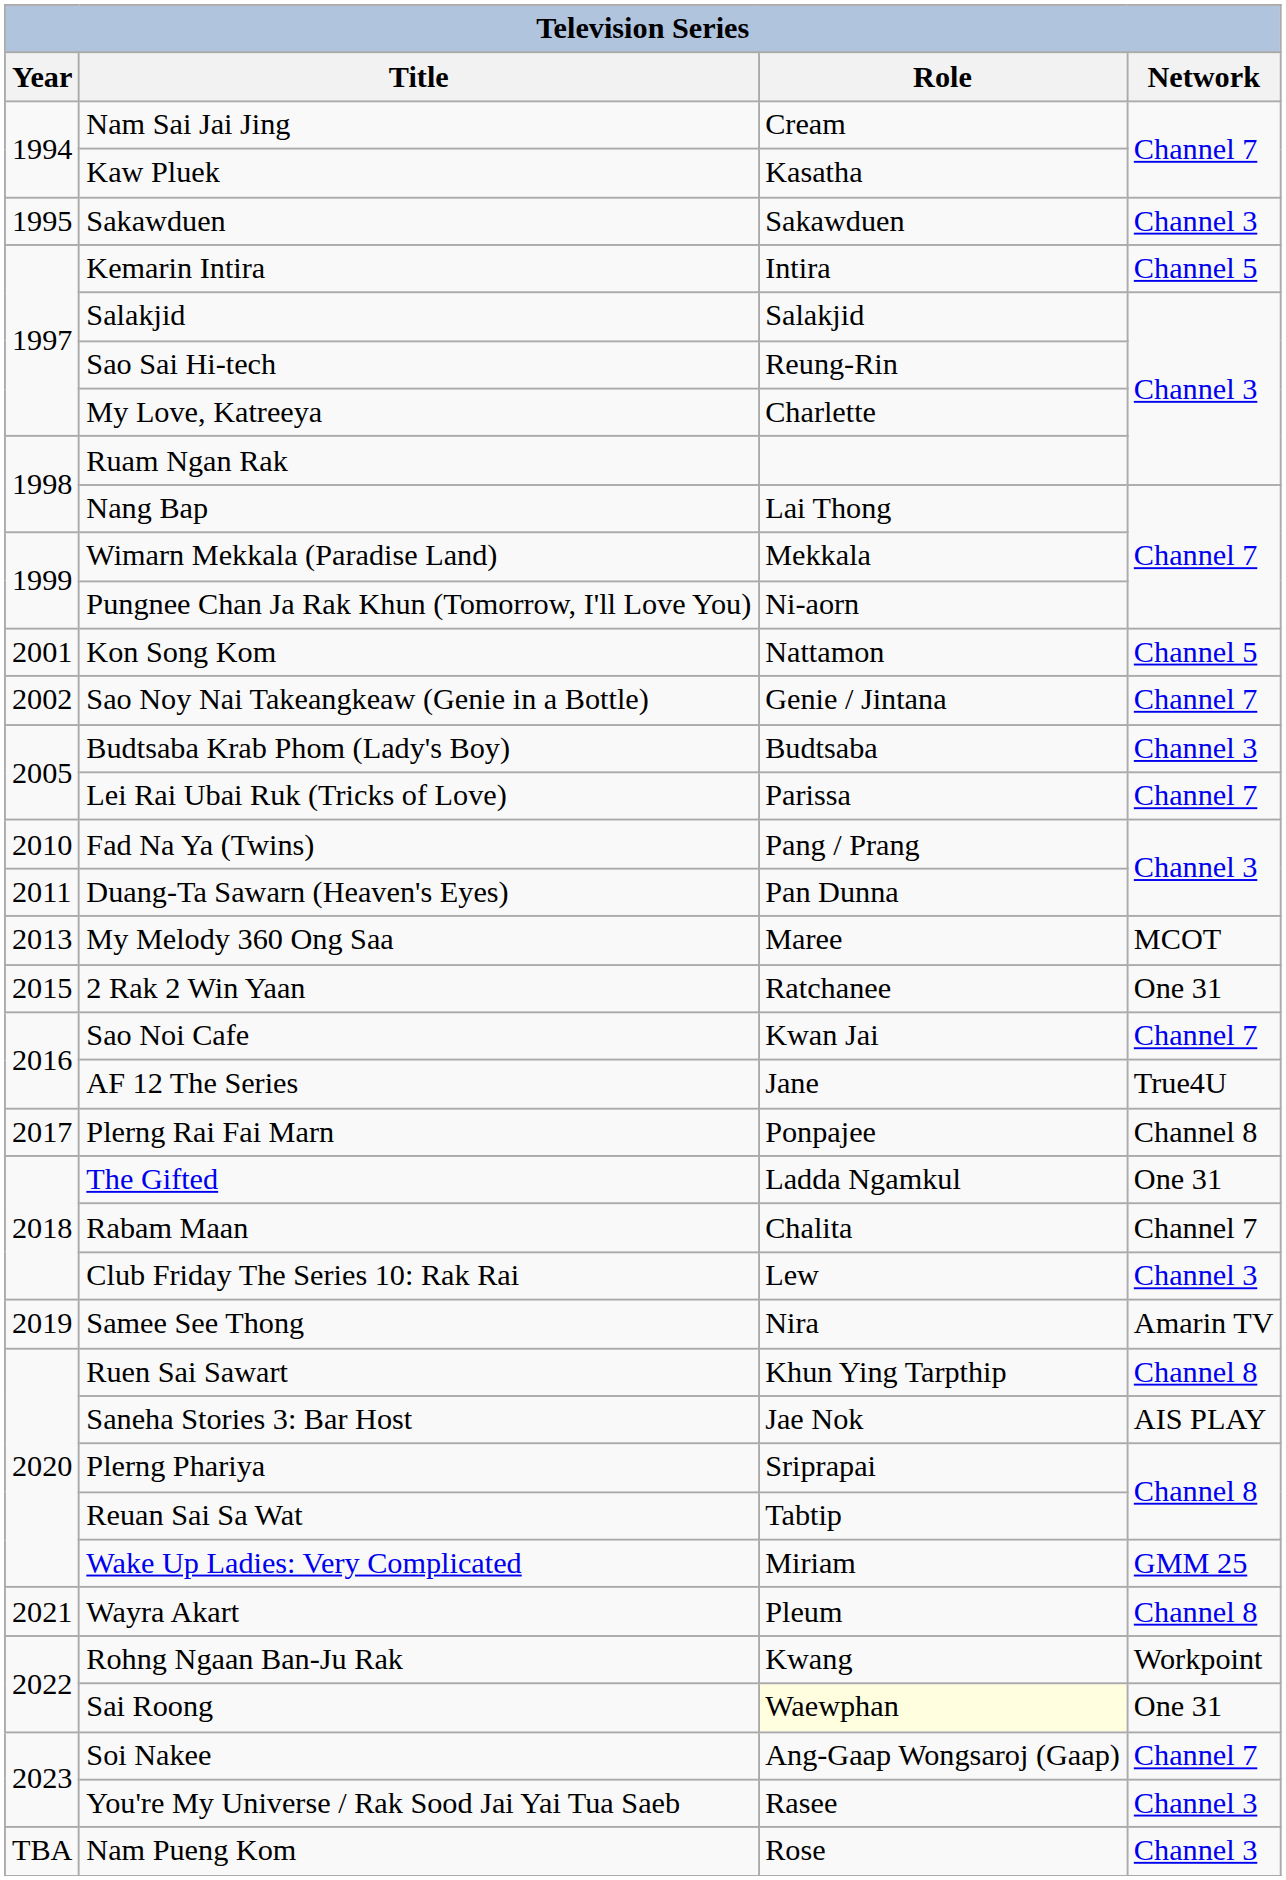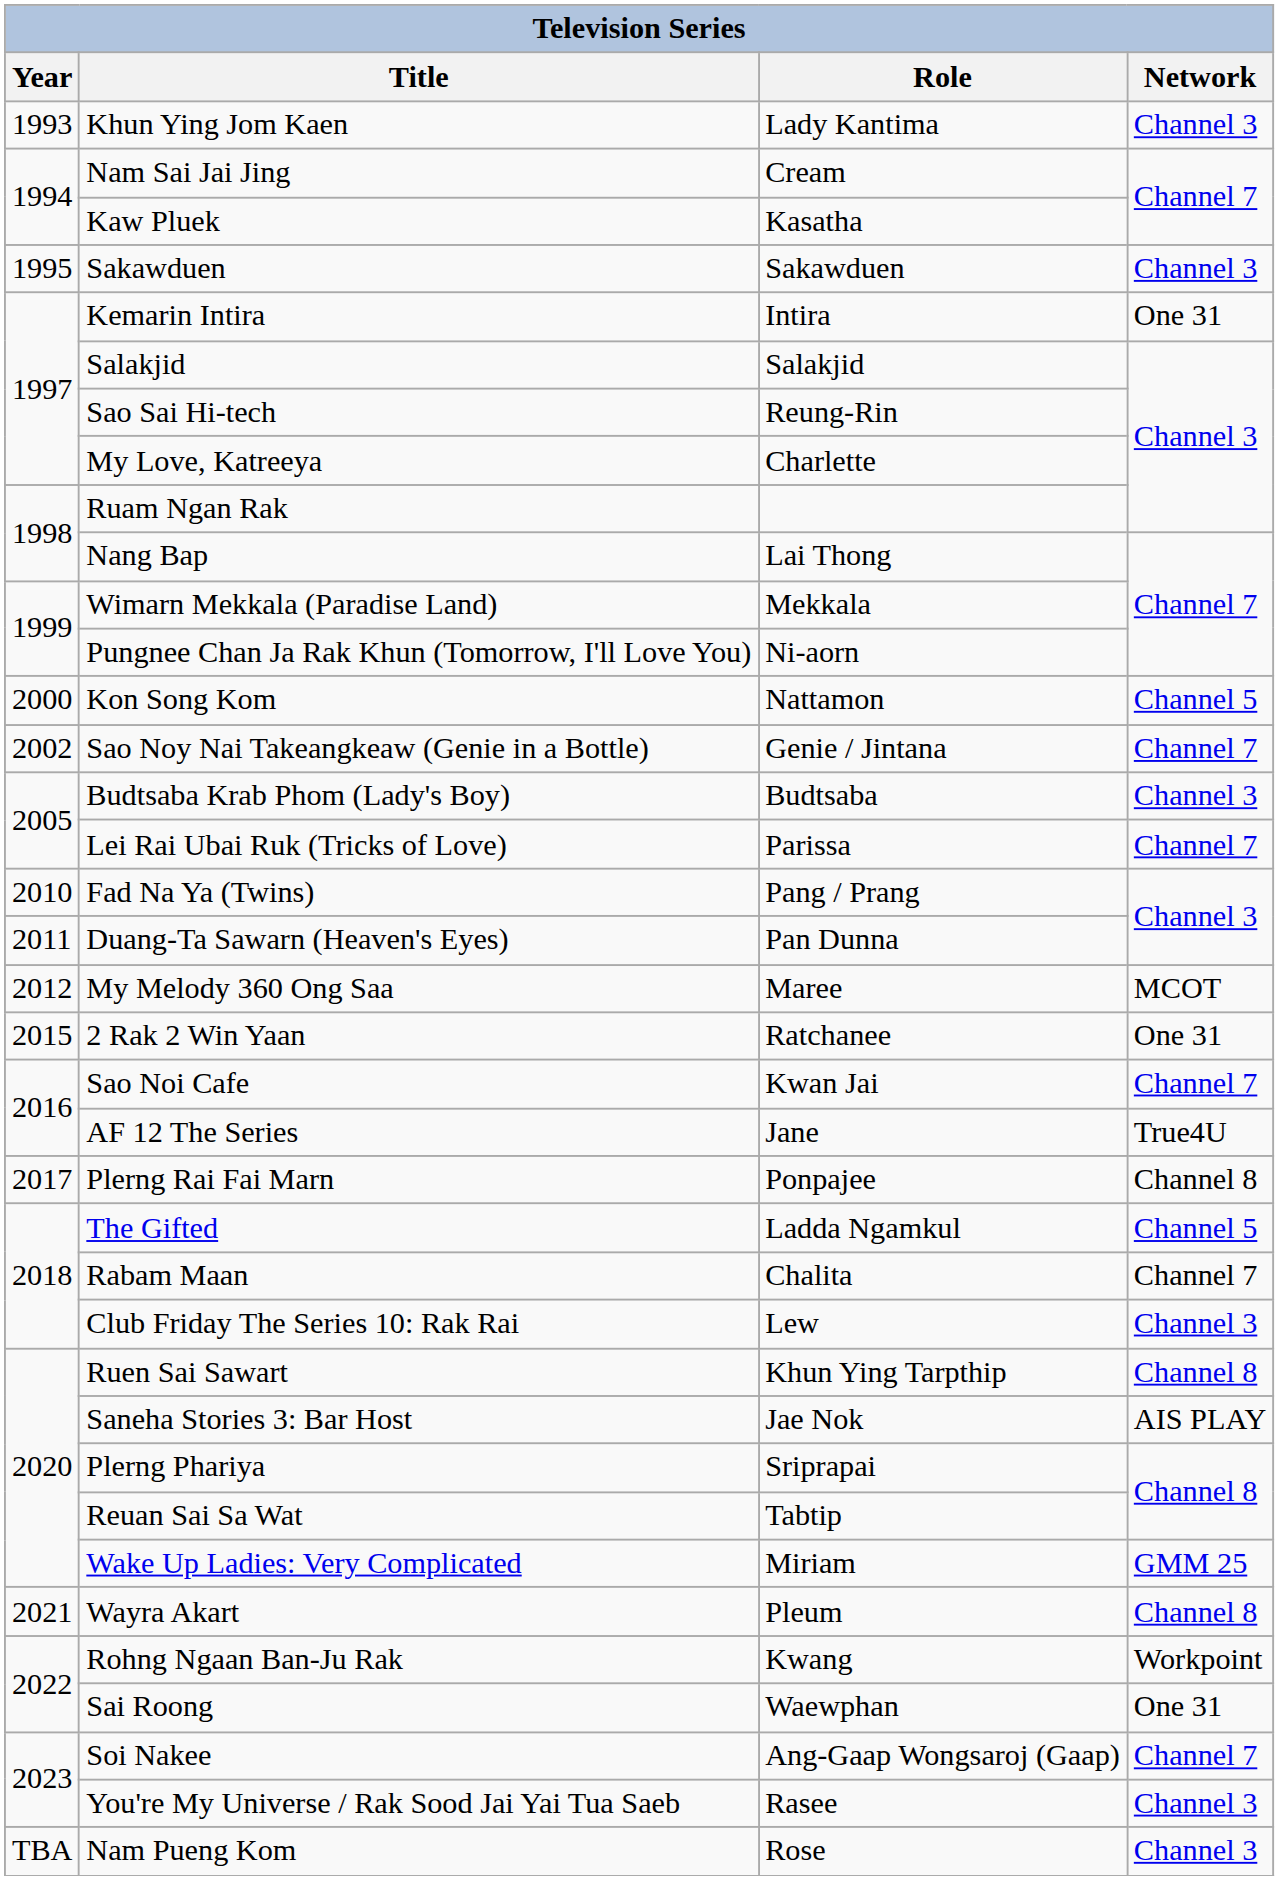+ row: 1993 | Khun Ying Jom Kaen | Lady Kantima | Channel 3
Kemarin Intira | Network: Channel 5 -> One 31
Kon Song Kom | Year: 2001 -> 2000
My Melody 360 Ong Saa | Year: 2013 -> 2012
The Gifted | Network: One 31 -> Channel 5
- row: 2019 | Samee See Thong | Nira | Amarin TV
Sai Roong | Role: lightyellow background -> no background
